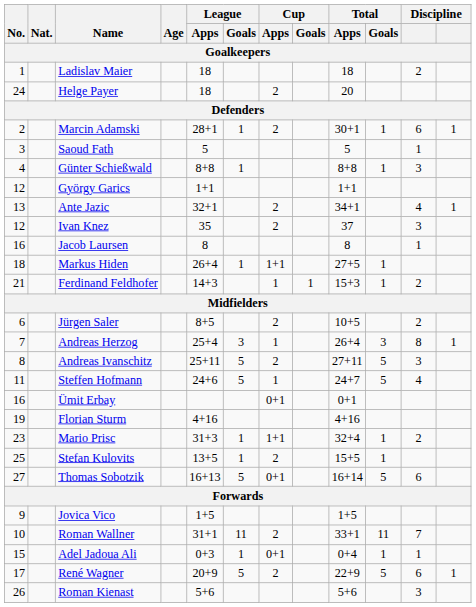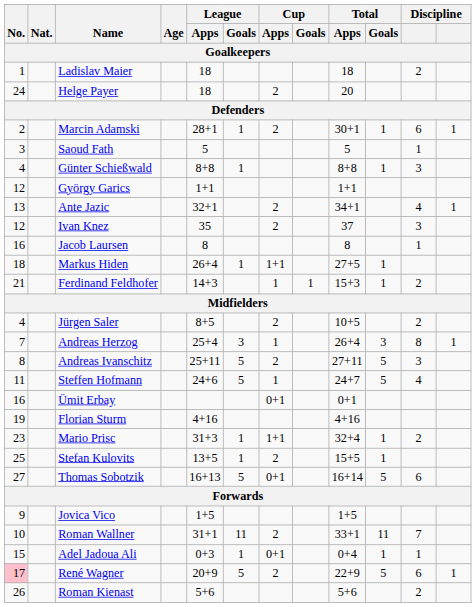Jürgen Saler | No.: 6 -> 4
René Wagner | No.: no background -> pink background
Roman Kienast | column 11: 3 -> 2
